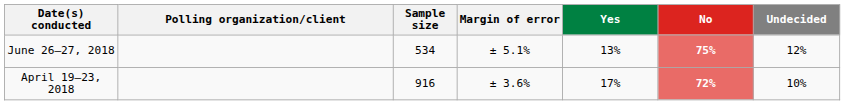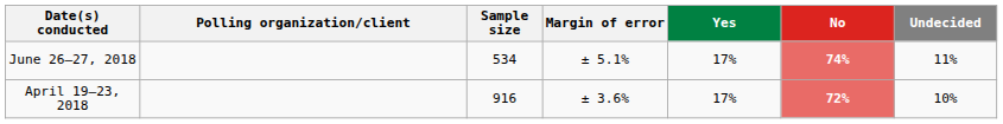June 26–27, 2018 | Yes: 13% -> 17%
June 26–27, 2018 | No: 75% -> 74%
June 26–27, 2018 | Undecided: 12% -> 11%
